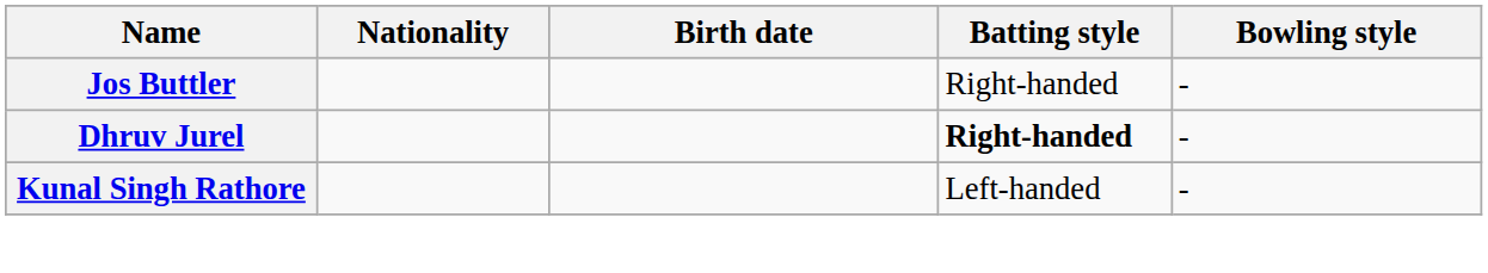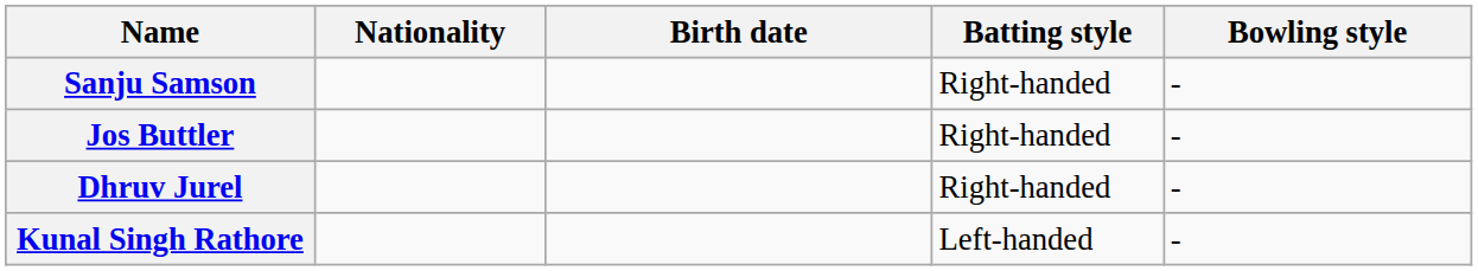+ row: Sanju Samson | Right-handed | -
Dhruv Jurel | Batting style: bold -> normal
